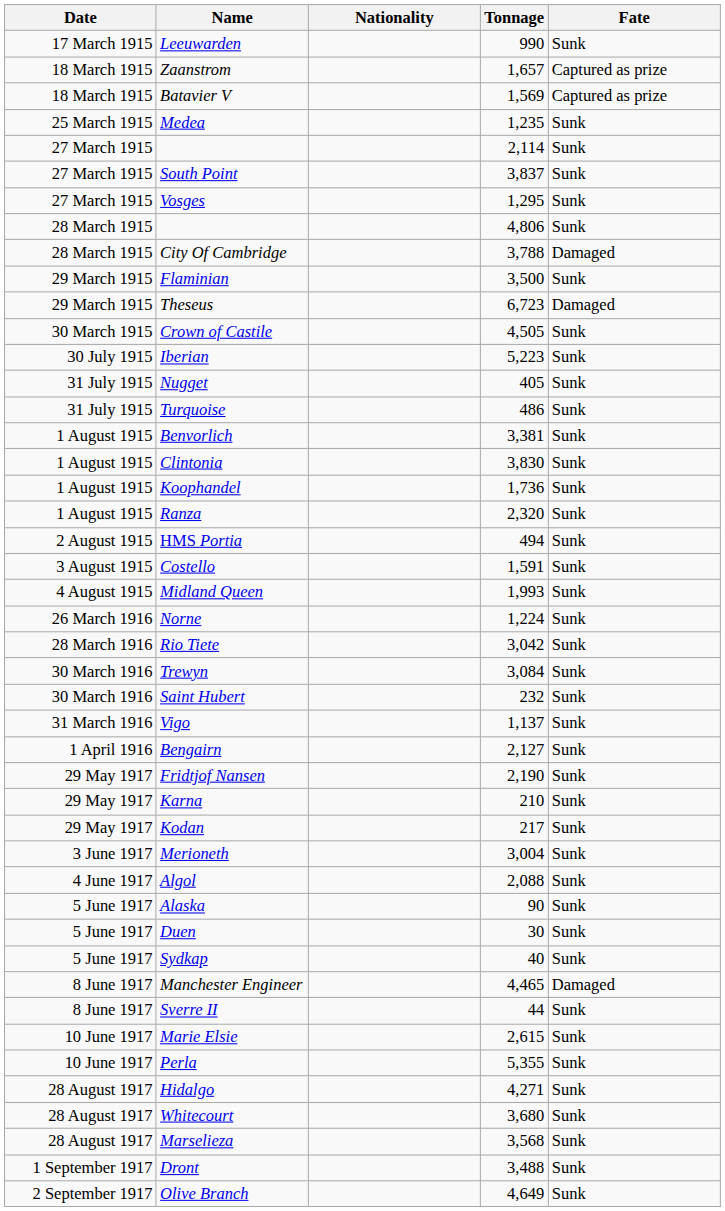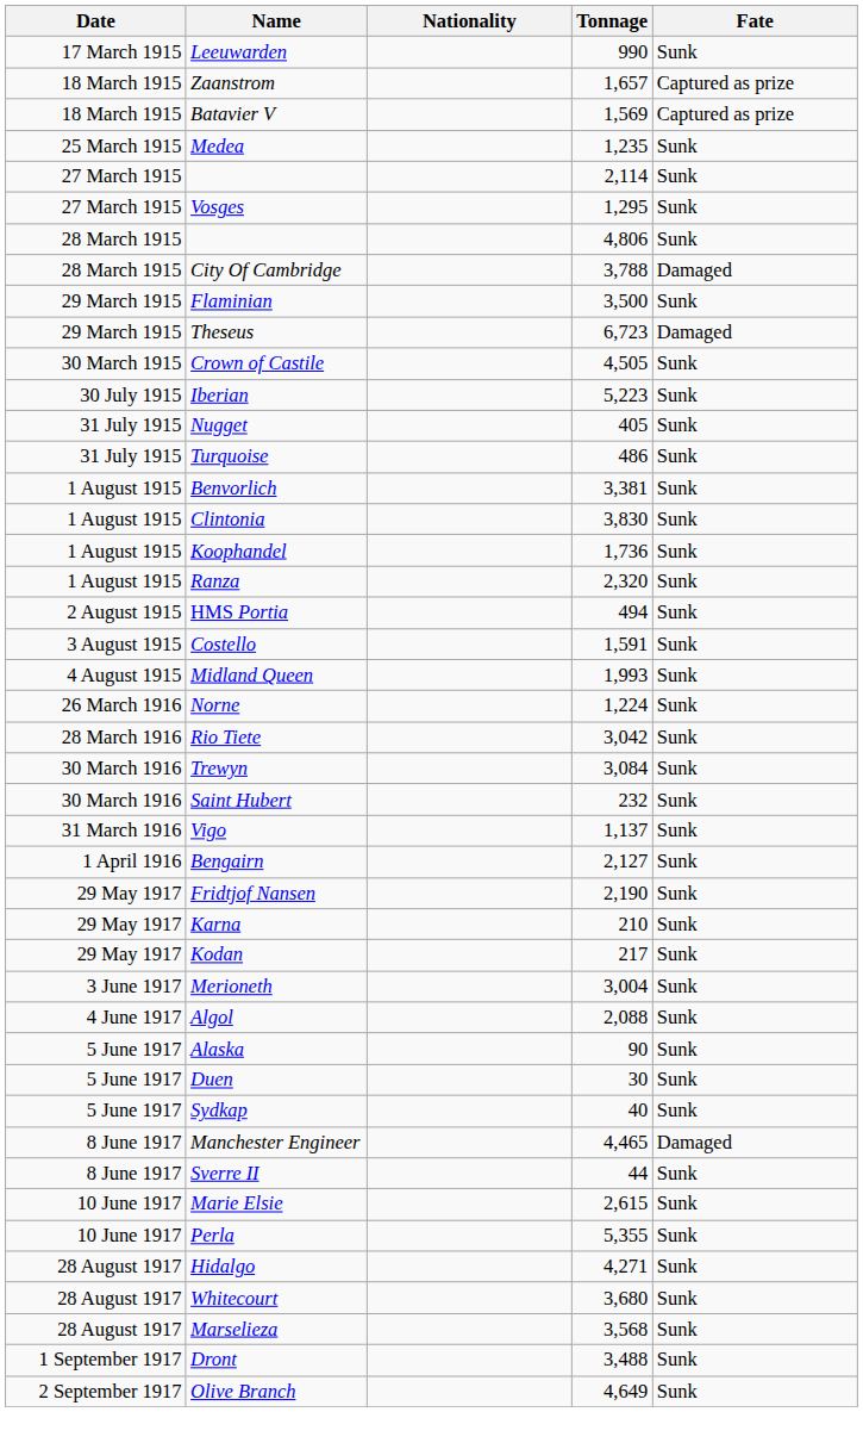- row: 27 March 1915 | South Point | 3,837 | Sunk
